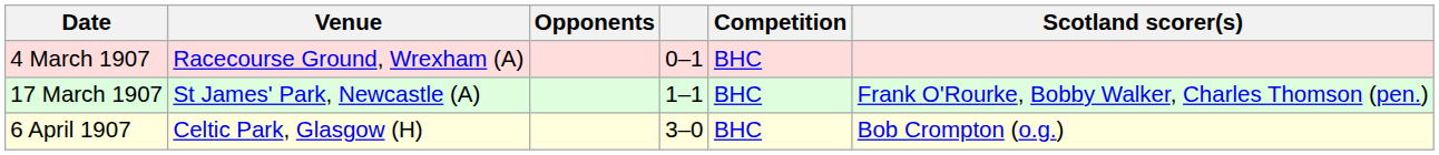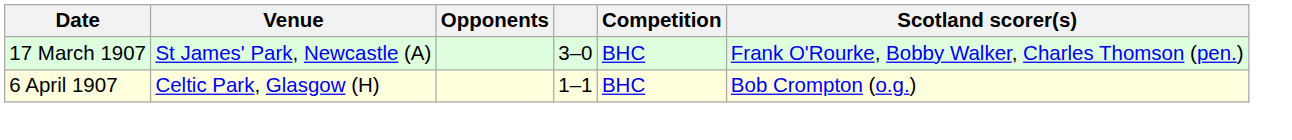- row: 4 March 1907 | Racecourse Ground, Wrexham (A) | 0–1 | BHC
17 March 1907 | column 4: 1–1 -> 3–0
6 April 1907 | column 4: 3–0 -> 1–1
